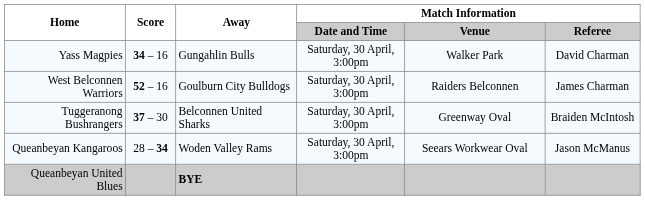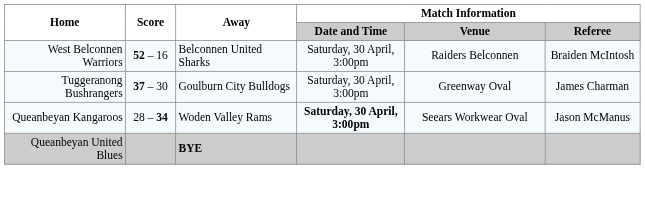- row: Yass Magpies | 34 – 16 | Gungahlin Bulls | Saturday, 30 April, 3:00pm | Walker Park | David Charman
West Belconnen Warriors | Away: Goulburn City Bulldogs -> Belconnen United Sharks
West Belconnen Warriors | Match Information / Referee: James Charman -> Braiden McIntosh
Tuggeranong Bushrangers | Away: Belconnen United Sharks -> Goulburn City Bulldogs
Tuggeranong Bushrangers | Match Information / Referee: Braiden McIntosh -> James Charman
Queanbeyan Kangaroos | Match Information / Date and Time: normal -> bold
